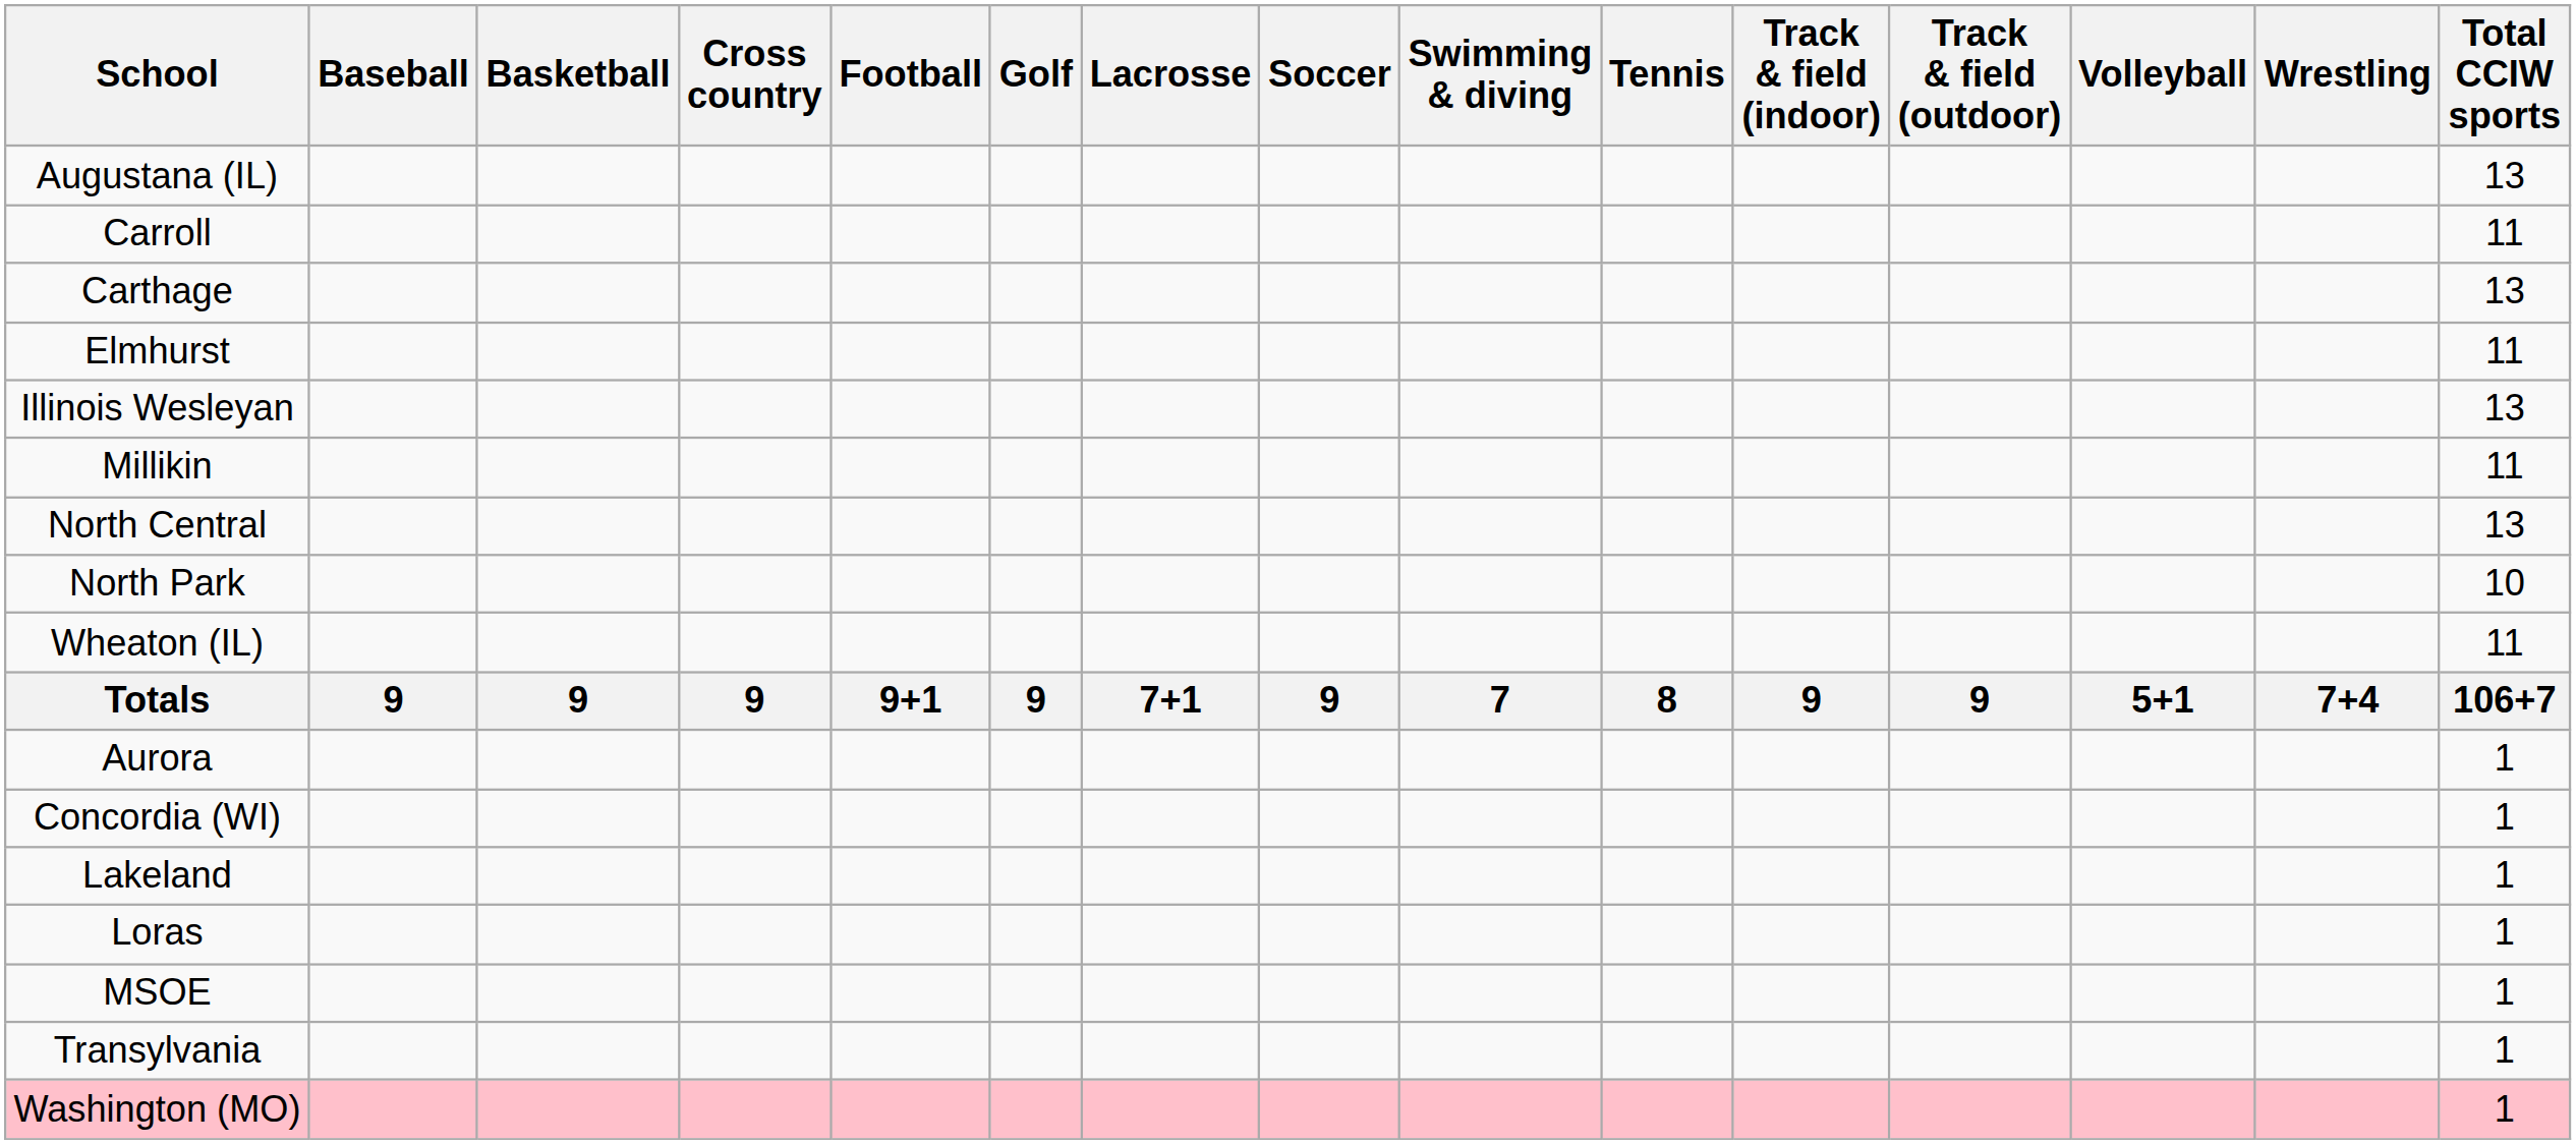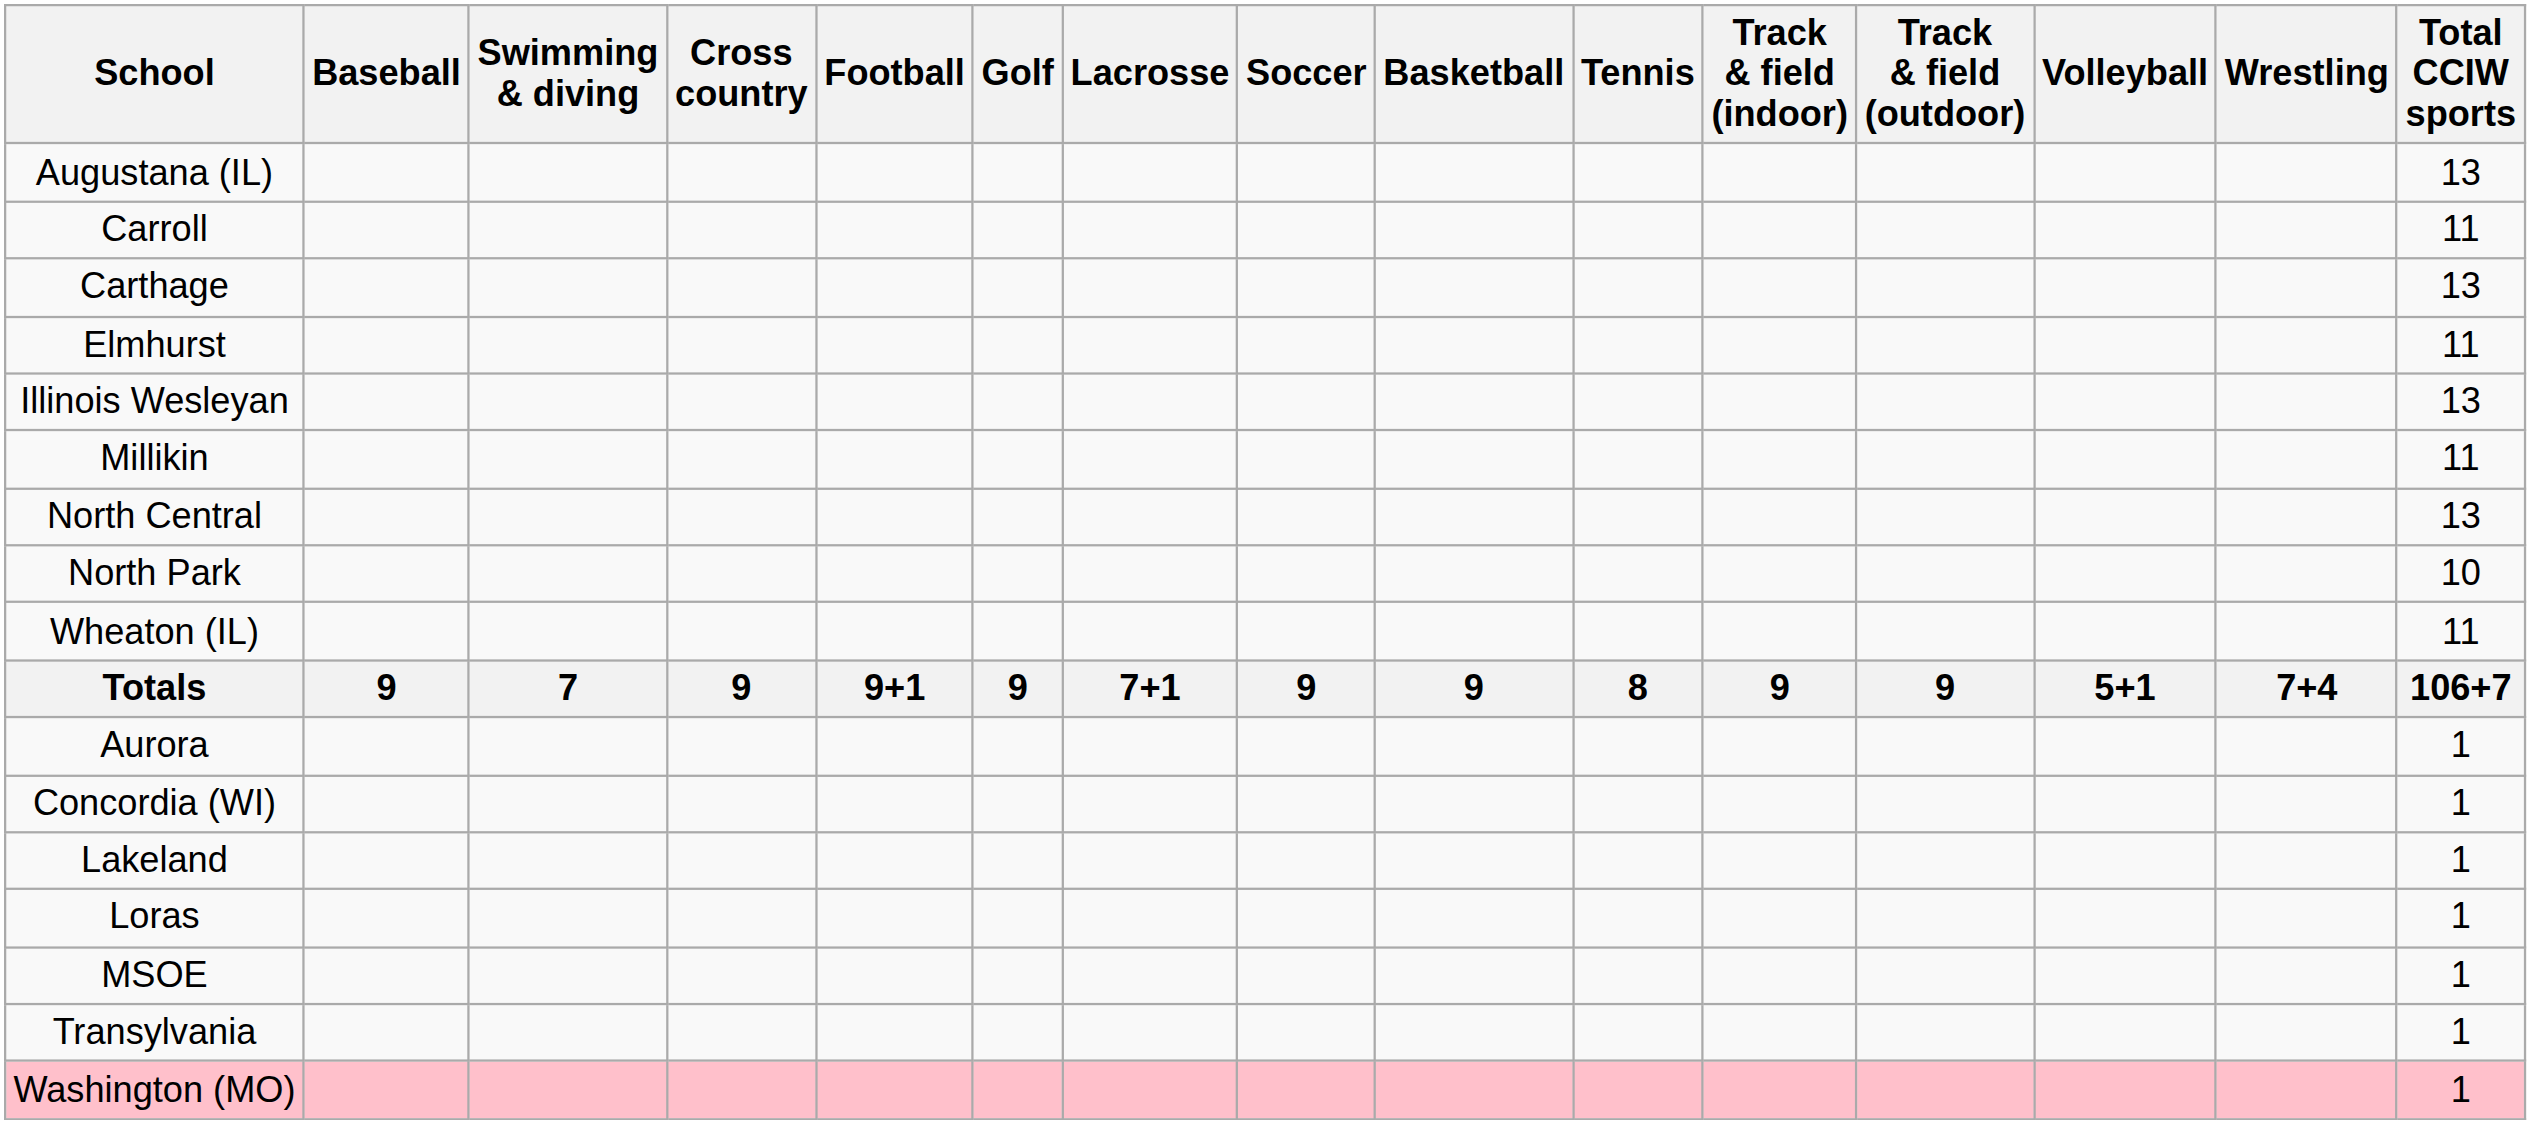columns swapped: Basketball <-> Swimming & diving
